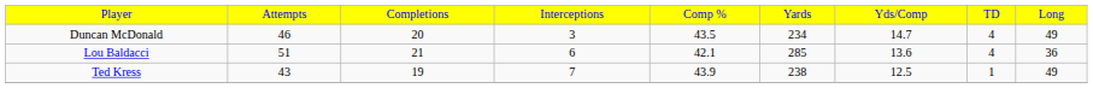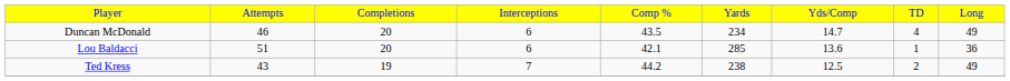Duncan McDonald | column 4: 3 -> 6
Lou Baldacci | column 3: 21 -> 20
Lou Baldacci | column 8: 4 -> 1
Ted Kress | column 5: 43.9 -> 44.2
Ted Kress | column 8: 1 -> 2
